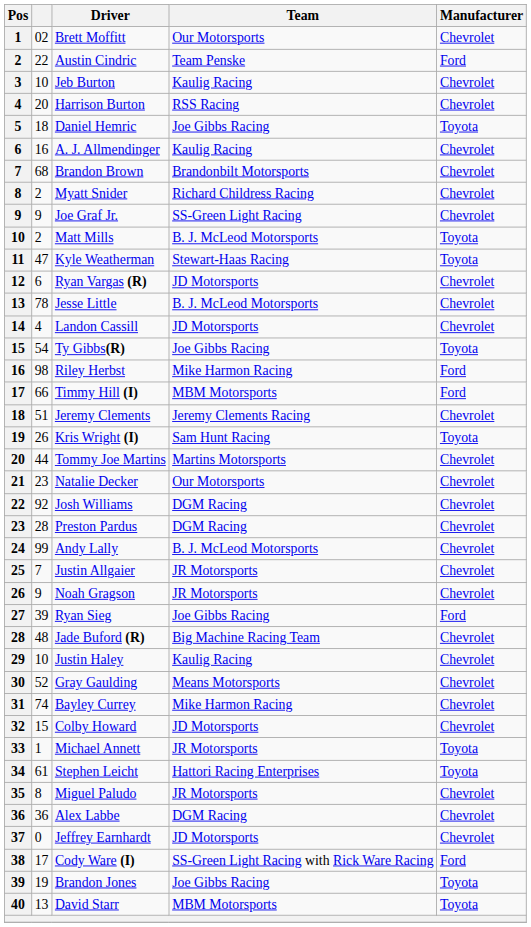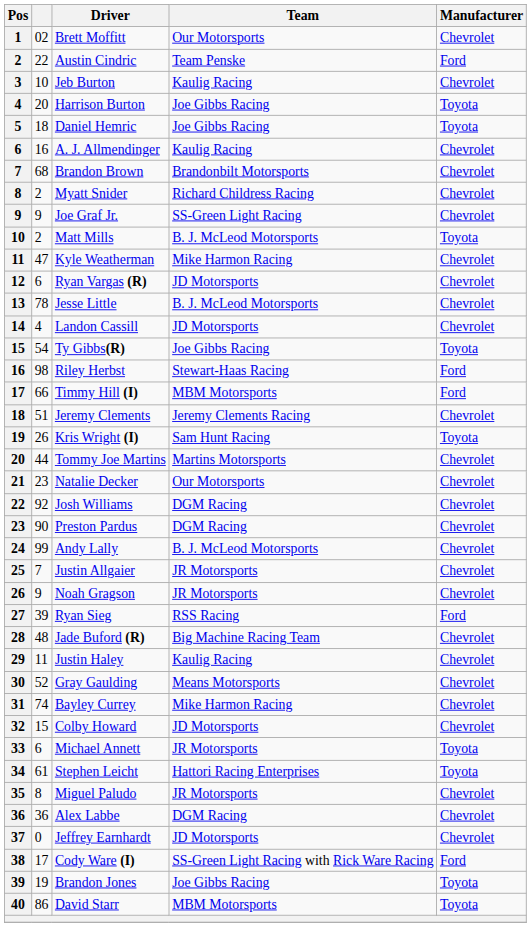Harrison Burton | Team: RSS Racing -> Joe Gibbs Racing
Harrison Burton | Manufacturer: Chevrolet -> Toyota
Kyle Weatherman | Team: Stewart-Haas Racing -> Mike Harmon Racing
Kyle Weatherman | Manufacturer: Toyota -> Chevrolet
Riley Herbst | Team: Mike Harmon Racing -> Stewart-Haas Racing
Preston Pardus | column 2: 28 -> 90
Ryan Sieg | Team: Joe Gibbs Racing -> RSS Racing
Justin Haley | column 2: 10 -> 11
Michael Annett | column 2: 1 -> 6
David Starr | column 2: 13 -> 86
